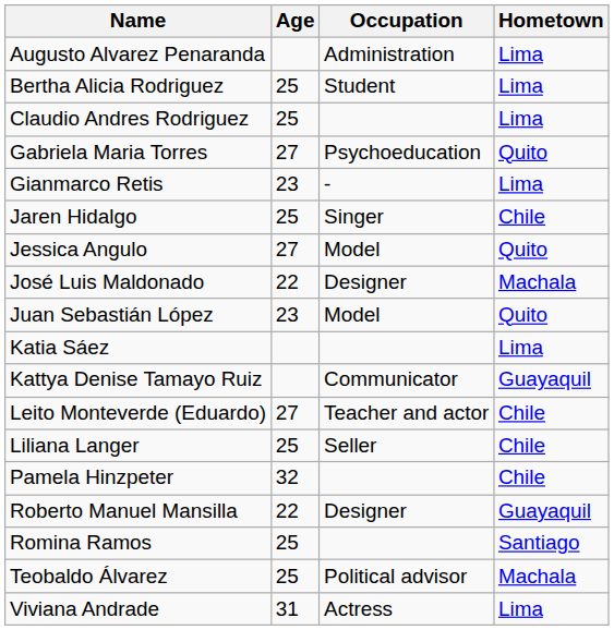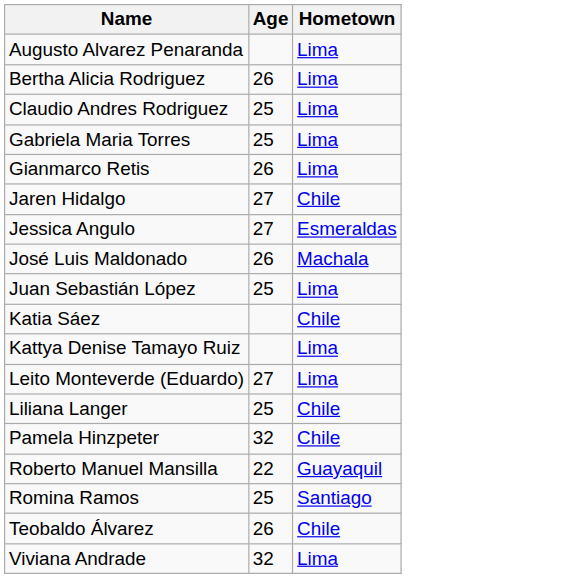- column: Occupation | Administration | Student | Psychoeducation | - | Singer | Model | Designer | Model | Communicator | Teacher and actor | Seller | Designer | Political advisor | Actress
Bertha Alicia Rodriguez | Age: 25 -> 26
Gabriela Maria Torres | Age: 27 -> 25
Gabriela Maria Torres | Hometown: Quito -> Lima
Gianmarco Retis | Age: 23 -> 26
Jaren Hidalgo | Age: 25 -> 27
Jessica Angulo | Hometown: Quito -> Esmeraldas
José Luis Maldonado | Age: 22 -> 26
Juan Sebastián López | Age: 23 -> 25
Juan Sebastián López | Hometown: Quito -> Lima
Katia Sáez | Hometown: Lima -> Chile
Kattya Denise Tamayo Ruiz | Hometown: Guayaquil -> Lima
Leito Monteverde (Eduardo) | Hometown: Chile -> Lima
Teobaldo Álvarez | Age: 25 -> 26
Teobaldo Álvarez | Hometown: Machala -> Chile
Viviana Andrade | Age: 31 -> 32
